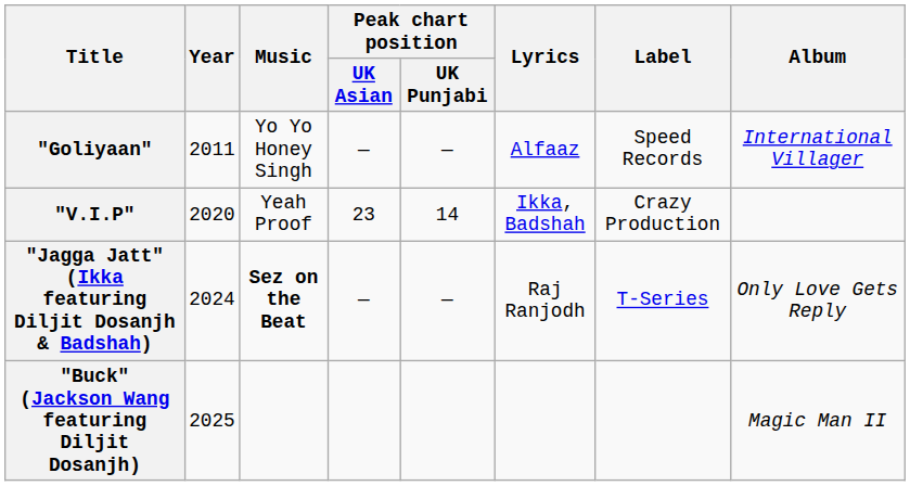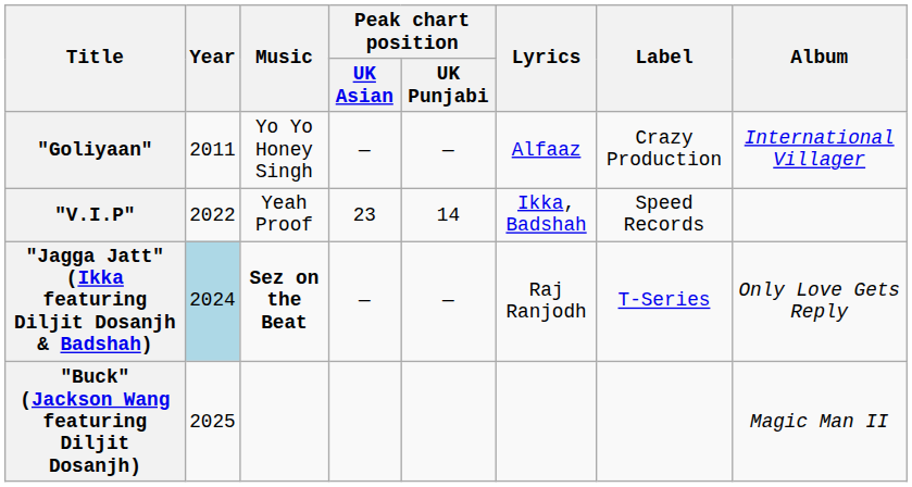"Goliyaan" | Label: Speed Records -> Crazy Production
"V.I.P" | Year: 2020 -> 2022
"V.I.P" | Label: Crazy Production -> Speed Records
"Jagga Jatt" (Ikka featuring Diljit Dosanjh & Badshah) | Year: no background -> lightblue background
